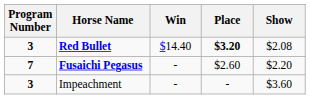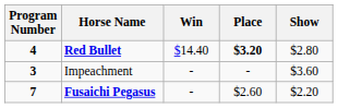Red Bullet | Program Number: 3 -> 4
Red Bullet | Show: $2.08 -> $2.80
rows swapped: Fusaichi Pegasus <-> Impeachment
